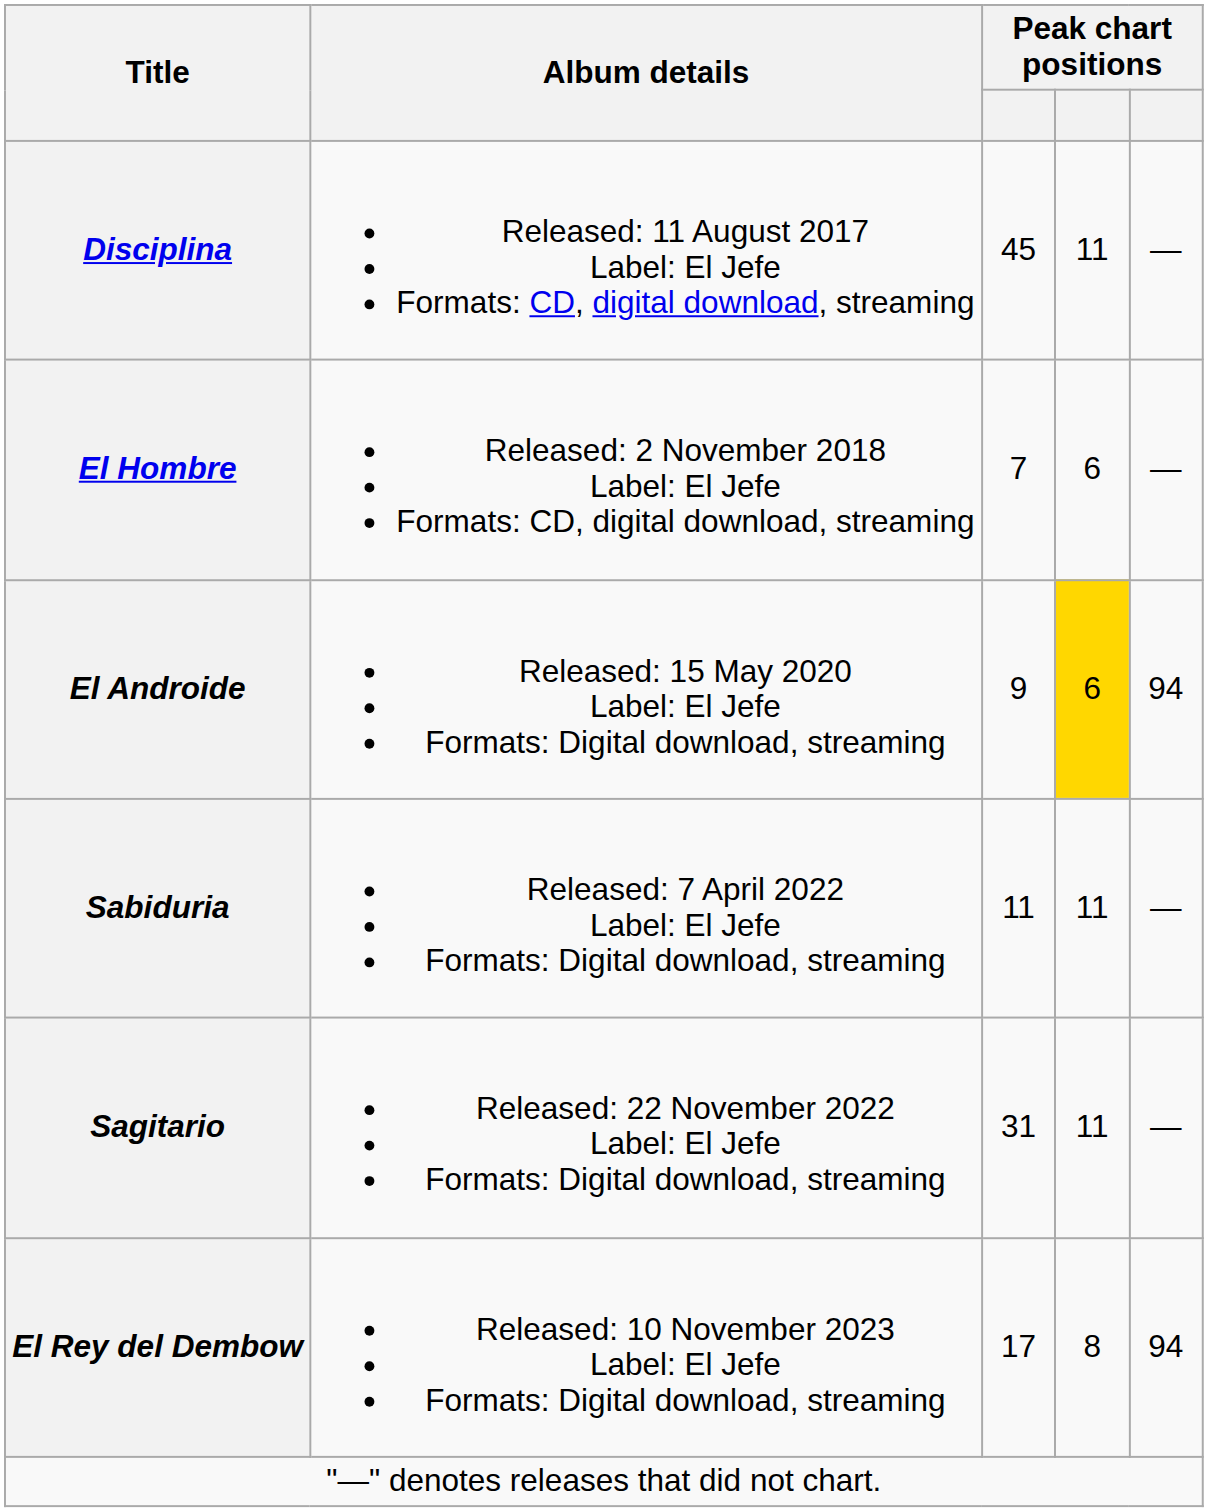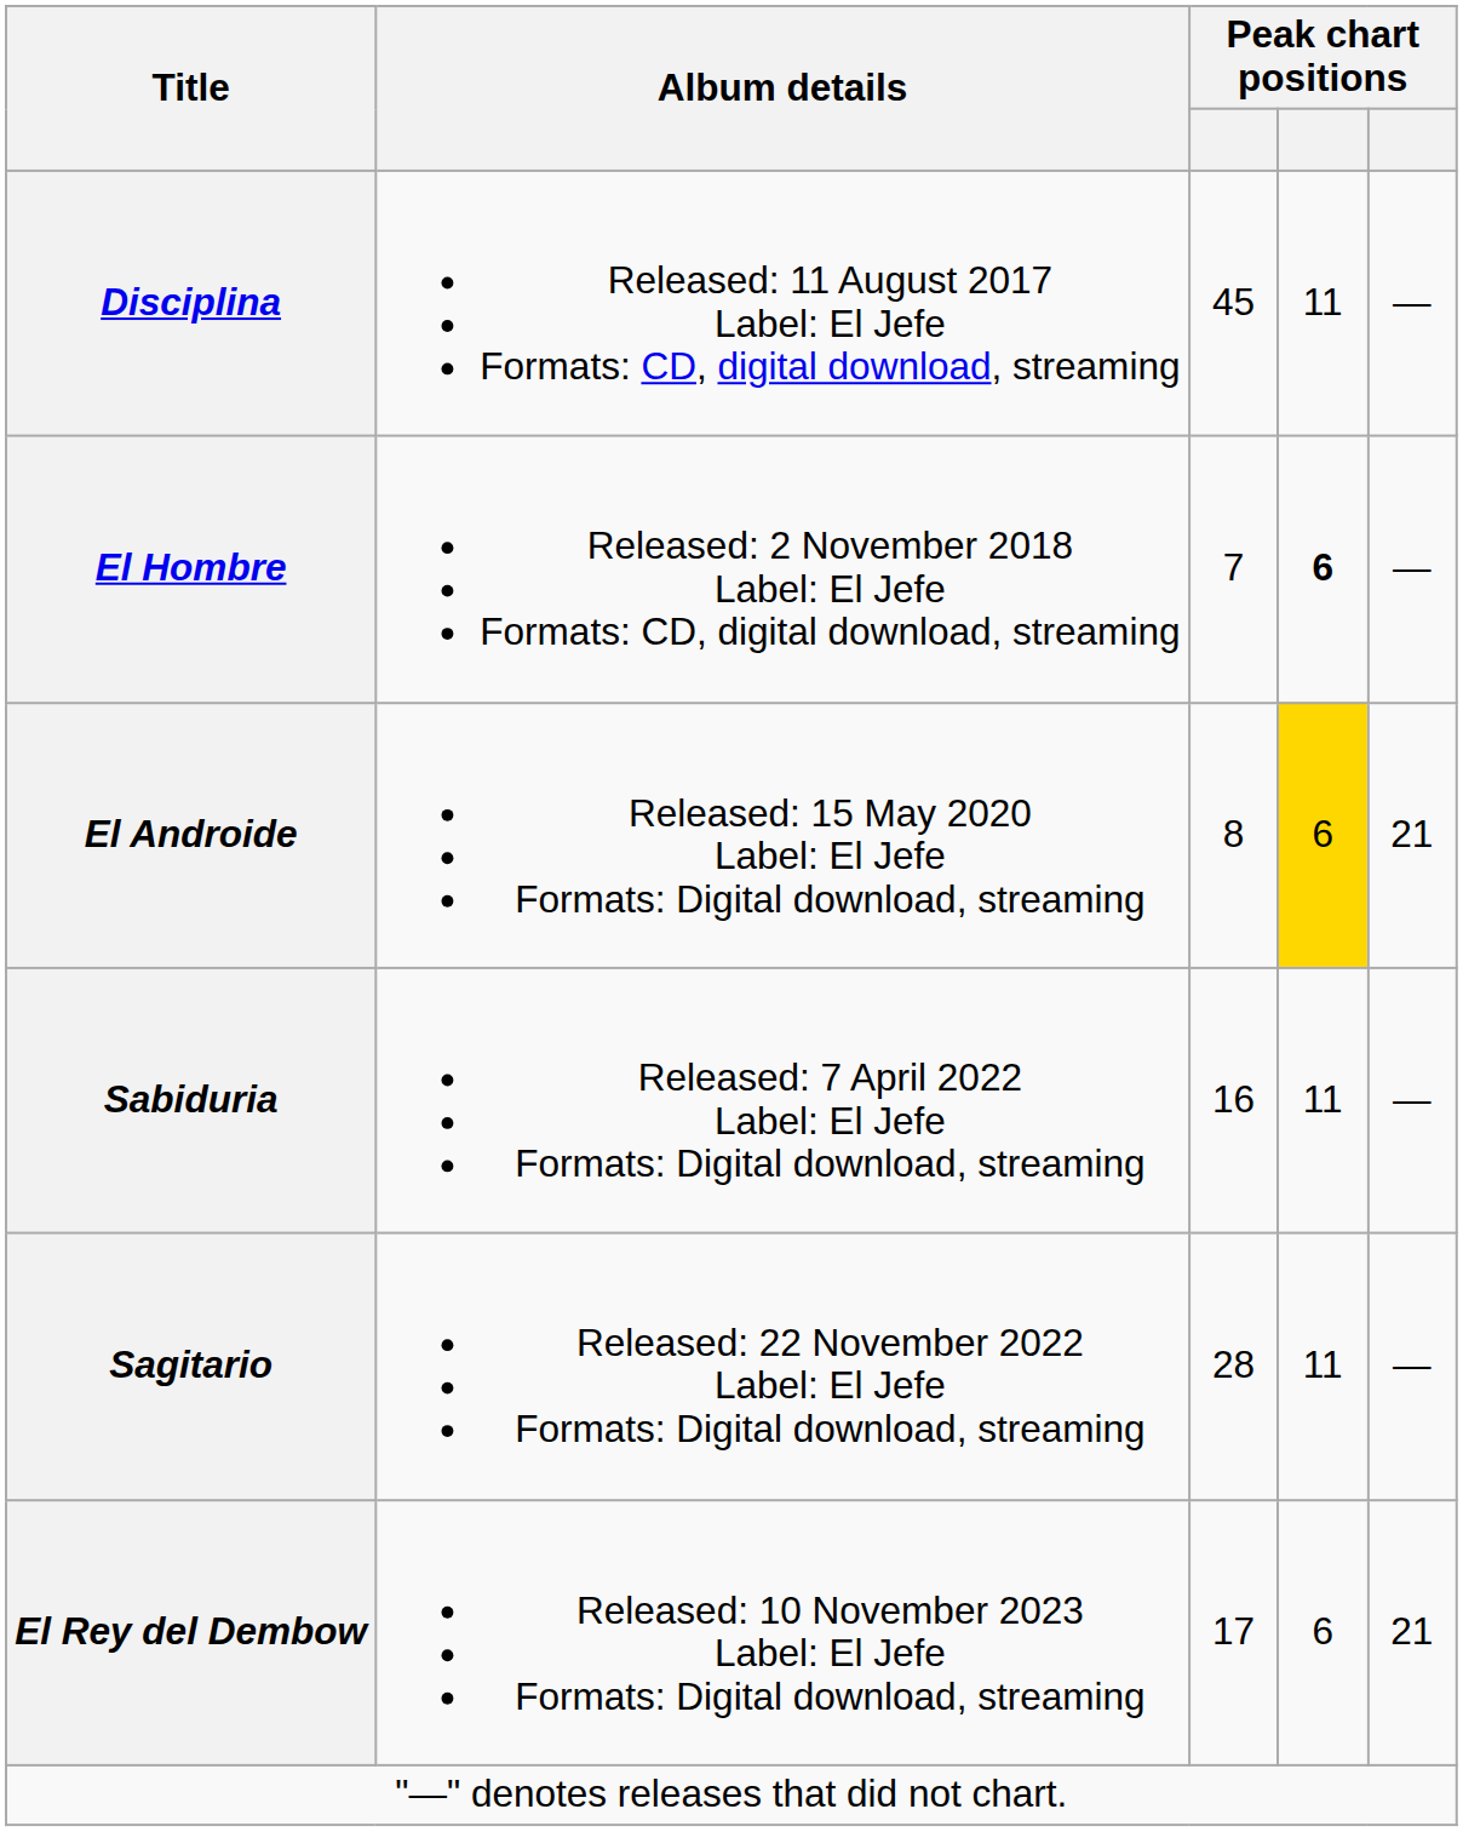El Hombre | column 4: normal -> bold
El Androide | column 3: 9 -> 8
El Androide | column 5: 94 -> 21
Sabiduria | column 3: 11 -> 16
Sagitario | column 3: 31 -> 28
El Rey del Dembow | column 4: 8 -> 6
El Rey del Dembow | column 5: 94 -> 21
